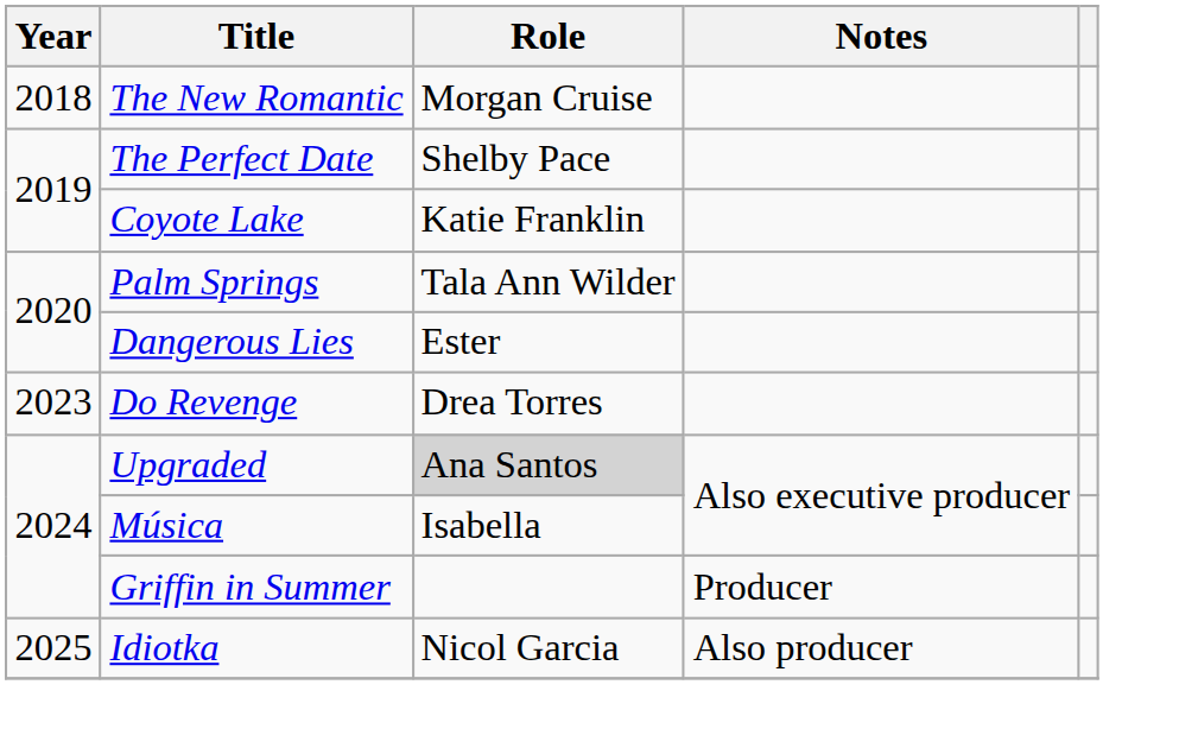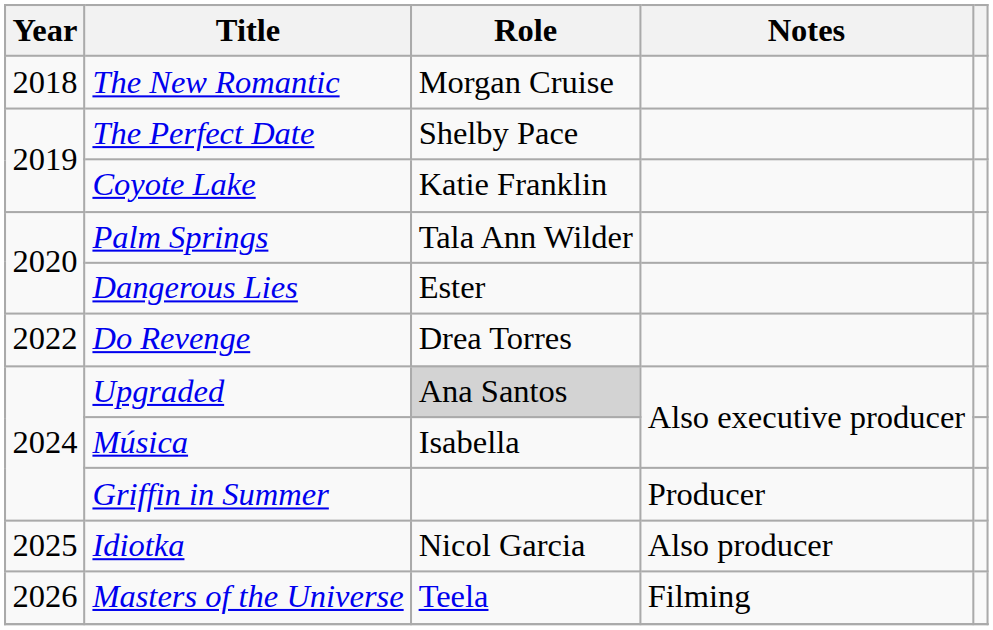Do Revenge | Year: 2023 -> 2022
+ row: 2026 | Masters of the Universe | Teela | Filming
